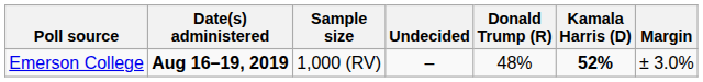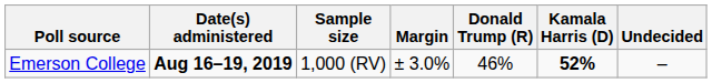columns swapped: Margin <-> Undecided
Emerson College | Donald Trump (R): 48% -> 46%
